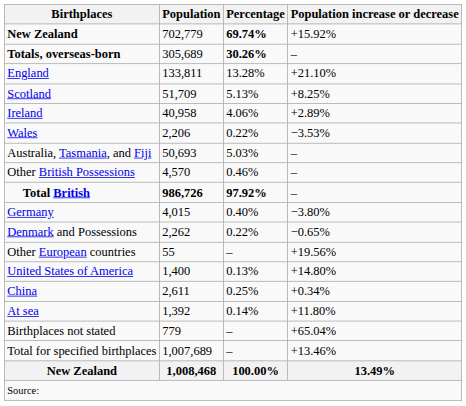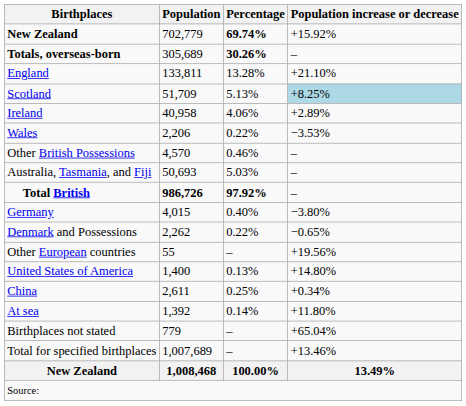Scotland | Population increase or decrease: no background -> lightblue background
rows swapped: Australia, Tasmania, and Fiji <-> Other British Possessions
